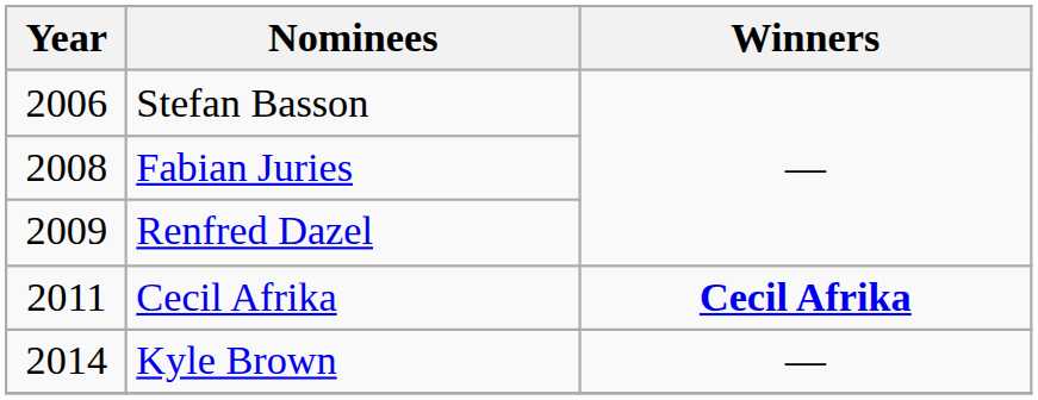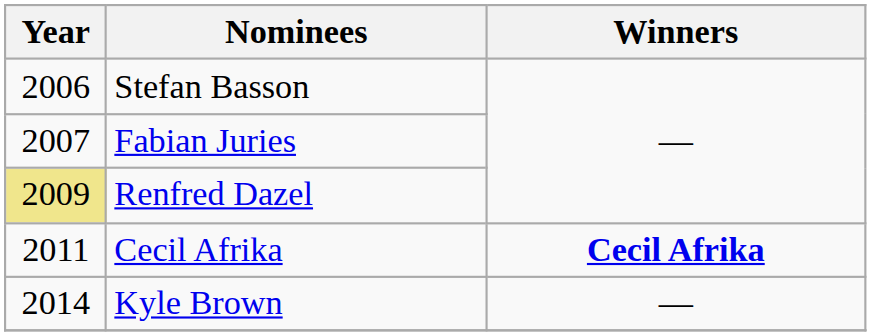Fabian Juries | Year: 2008 -> 2007
Renfred Dazel | Year: no background -> khaki background
